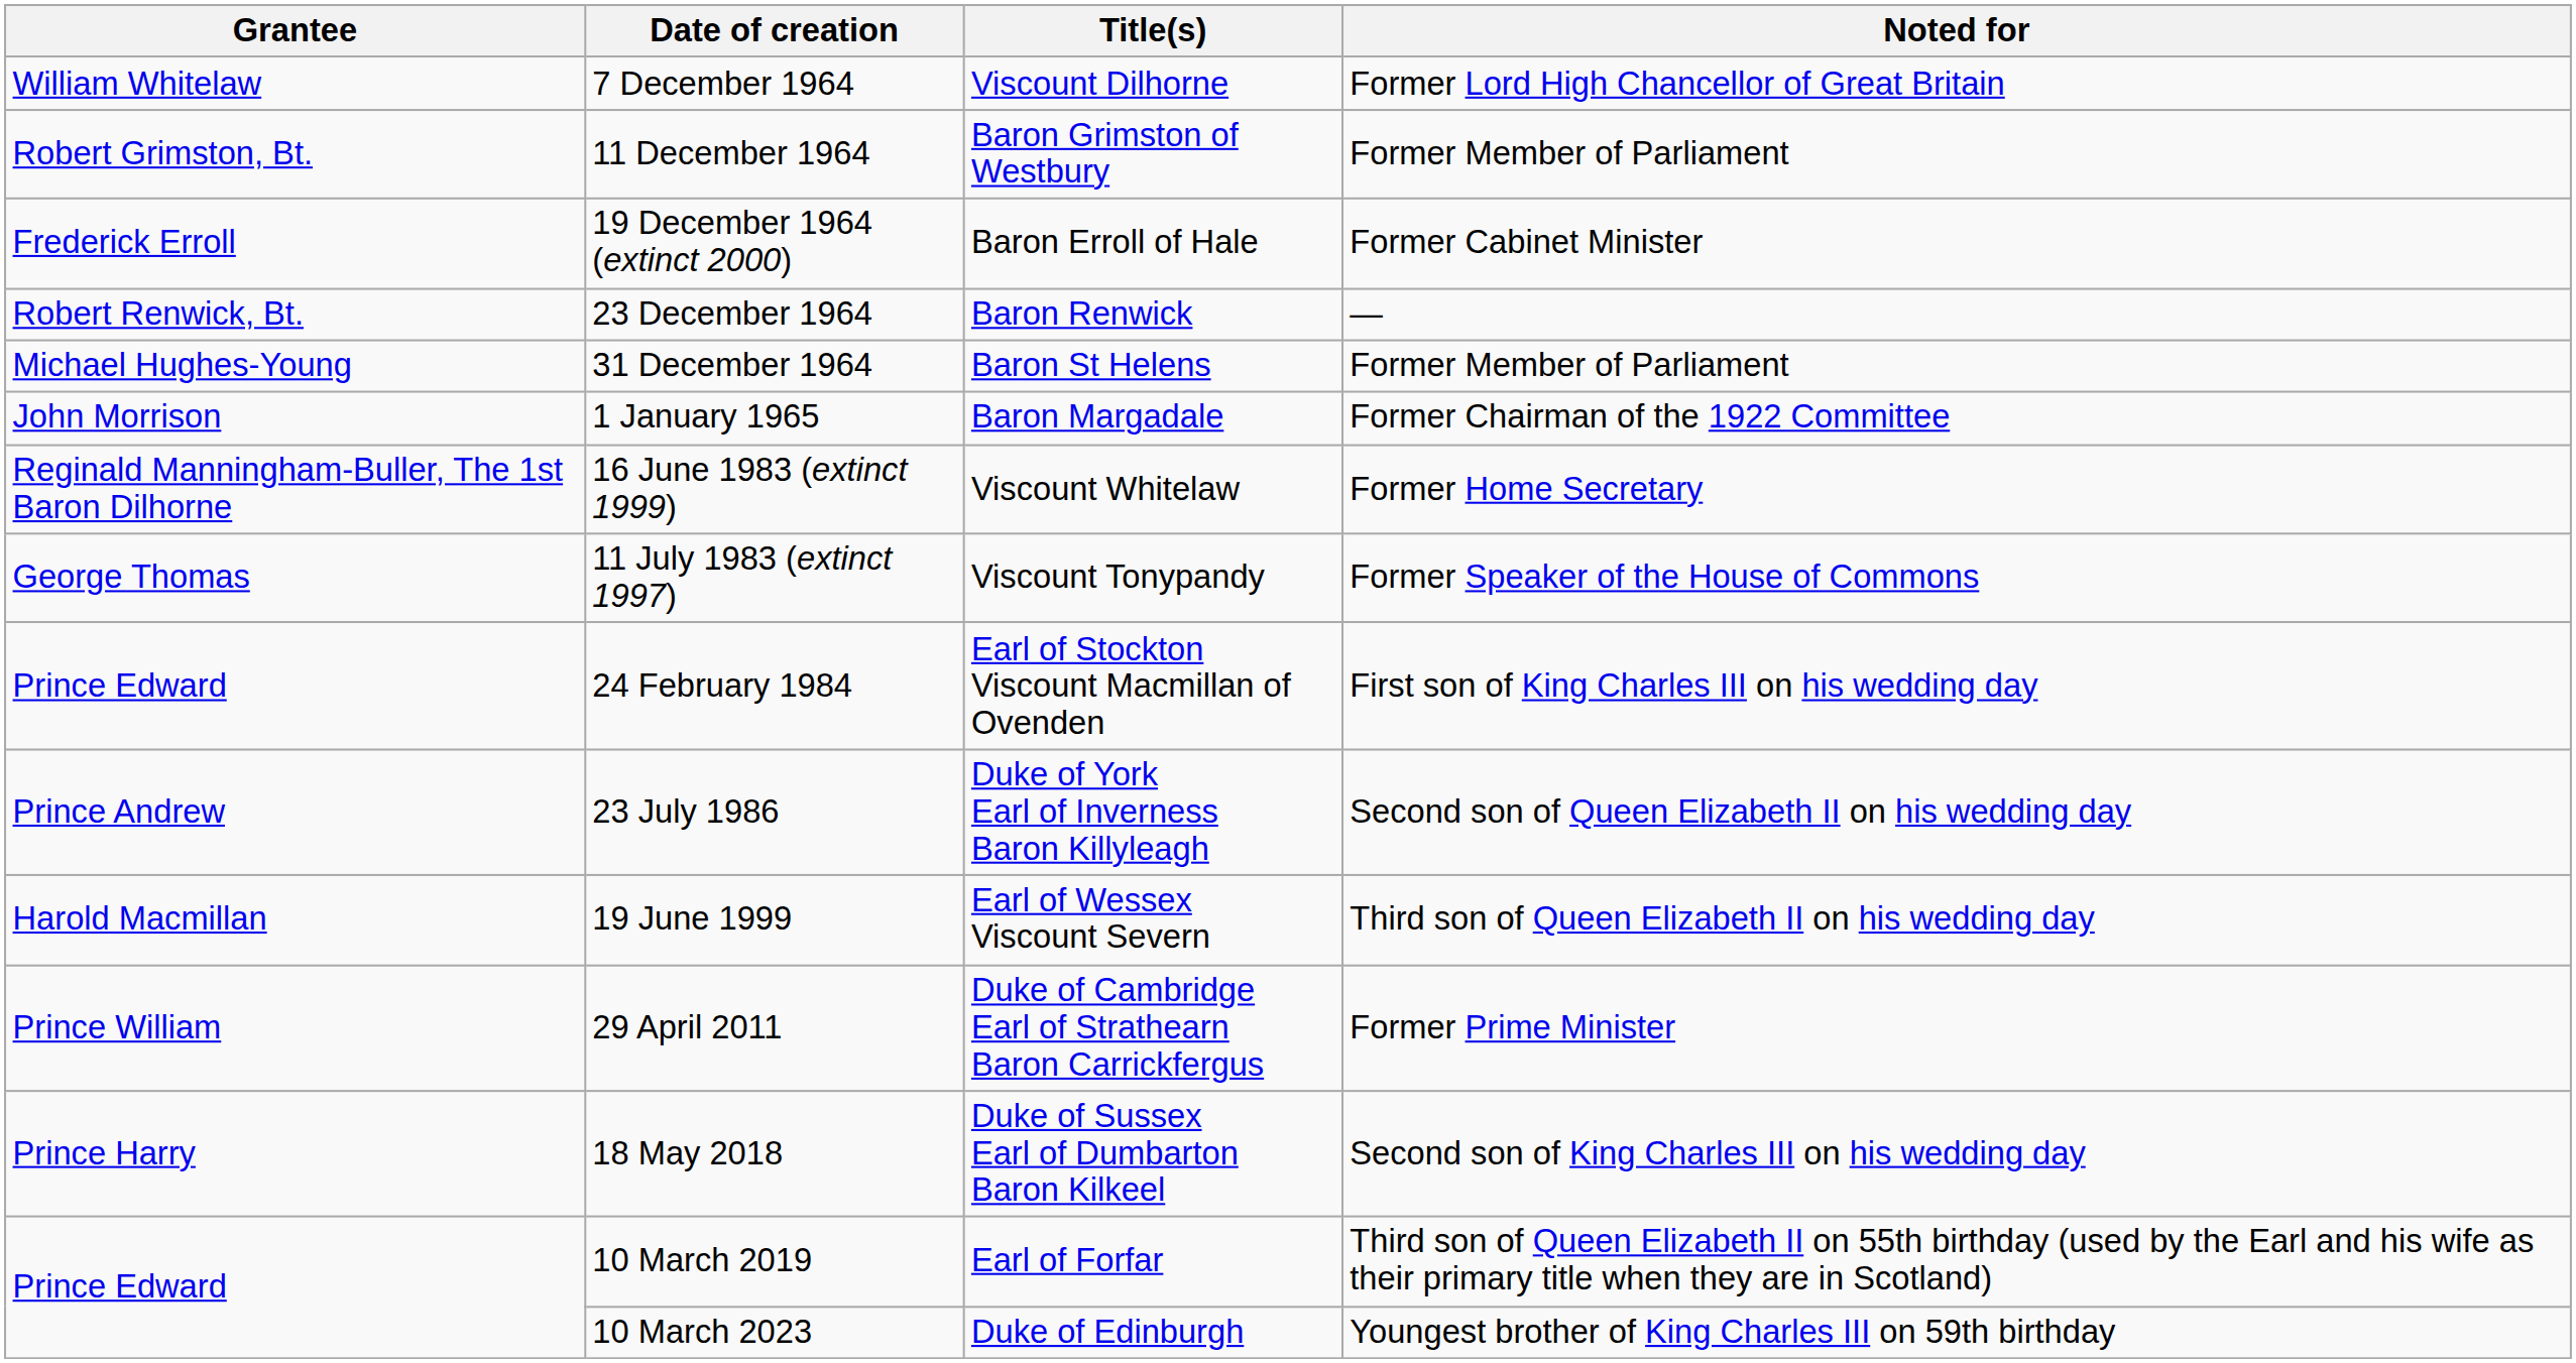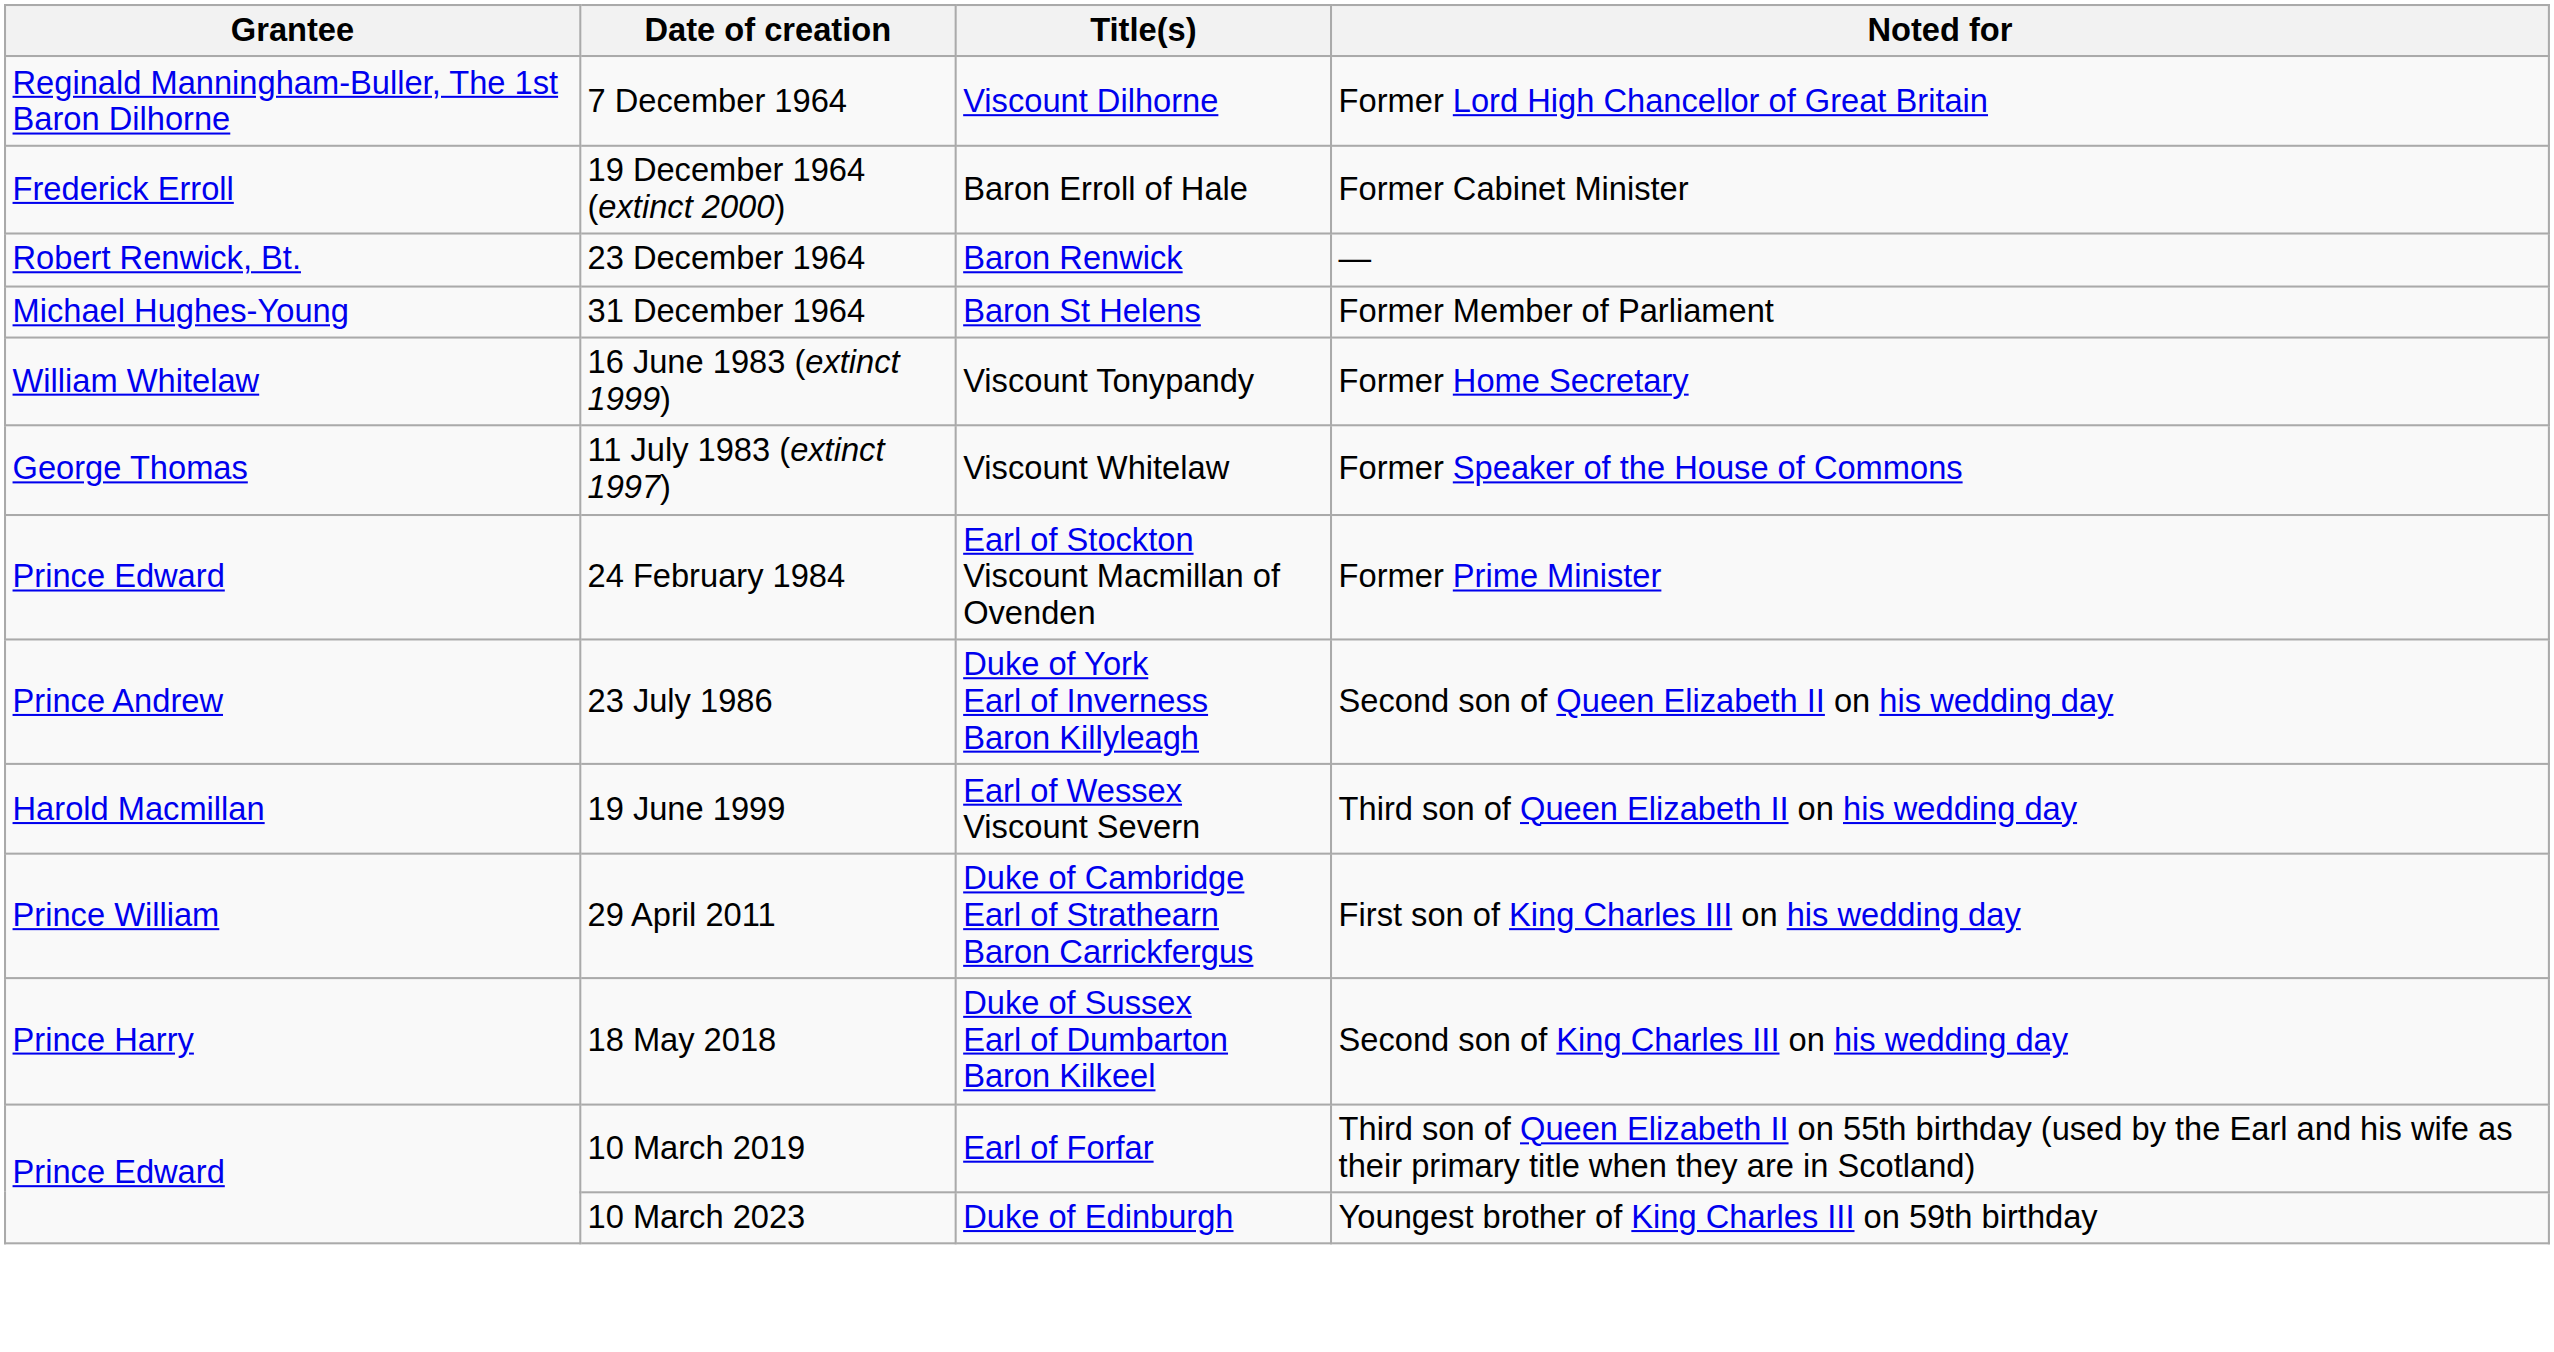7 December 1964 | Grantee: William Whitelaw -> Reginald Manningham-Buller, The 1st Baron Dilhorne
- row: Robert Grimston, Bt. | 11 December 1964 | Baron Grimston of Westbury | Former Member of Parliament
- row: John Morrison | 1 January 1965 | Baron Margadale | Former Chairman of the 1922 Committee
16 June 1983 (extinct 1999) | Grantee: Reginald Manningham-Buller, The 1st Baron Dilhorne -> William Whitelaw
16 June 1983 (extinct 1999) | Title(s): Viscount Whitelaw -> Viscount Tonypandy
11 July 1983 (extinct 1997) | Title(s): Viscount Tonypandy -> Viscount Whitelaw
24 February 1984 | Noted for: First son of King Charles III on his wedding day -> Former Prime Minister
29 April 2011 | Noted for: Former Prime Minister -> First son of King Charles III on his wedding day
